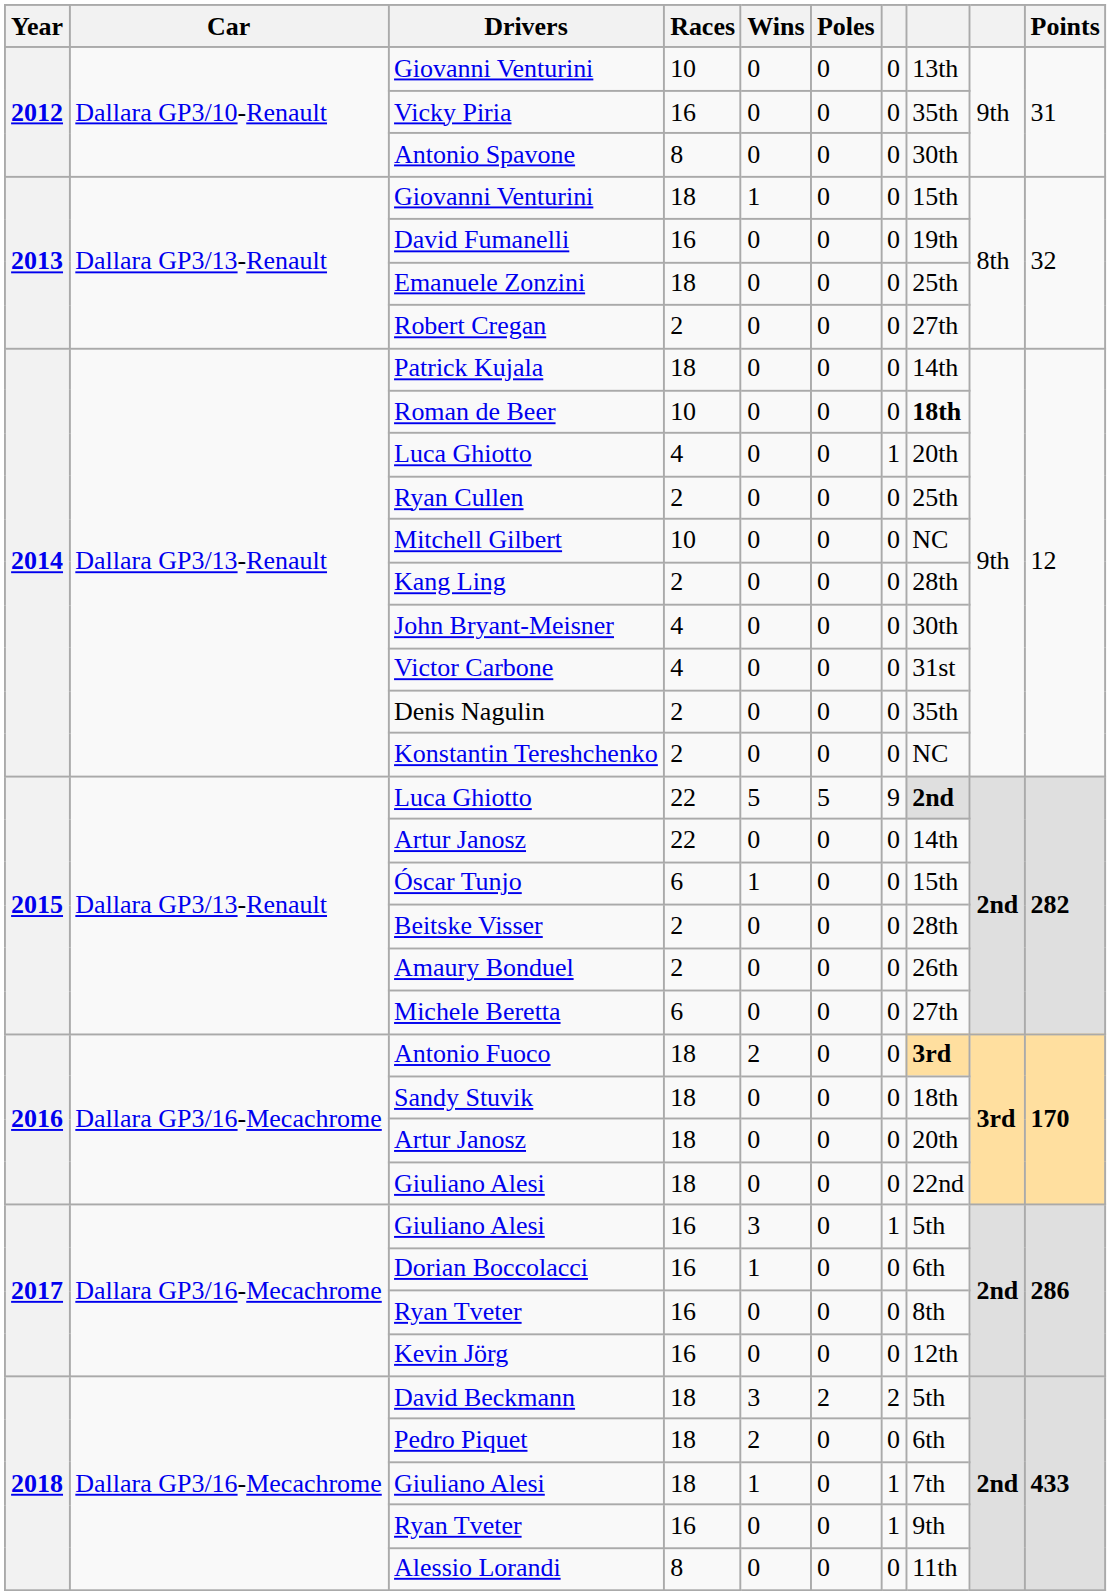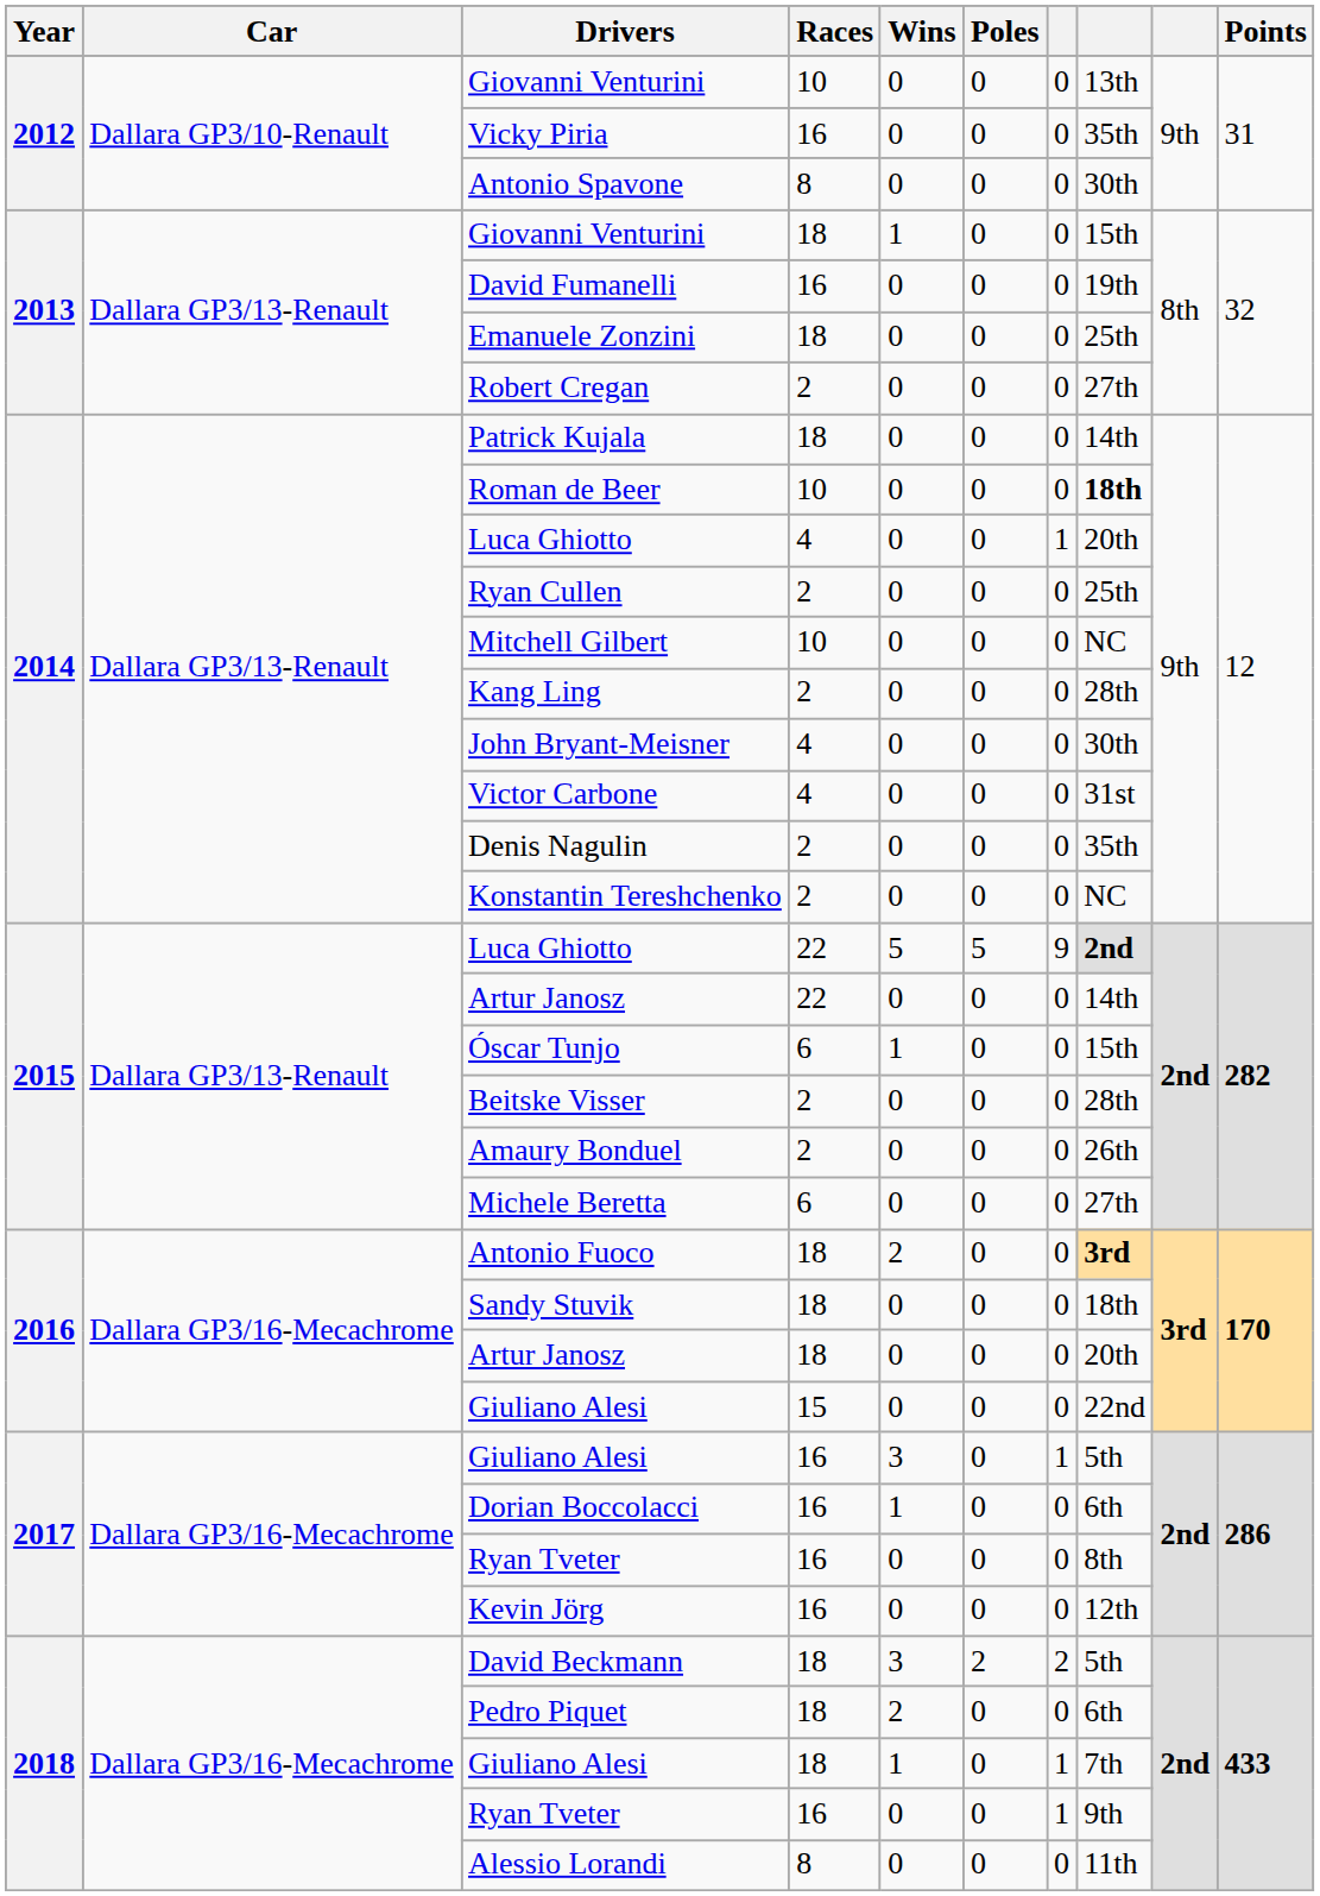2016 / Giuliano Alesi | Races: 18 -> 15
